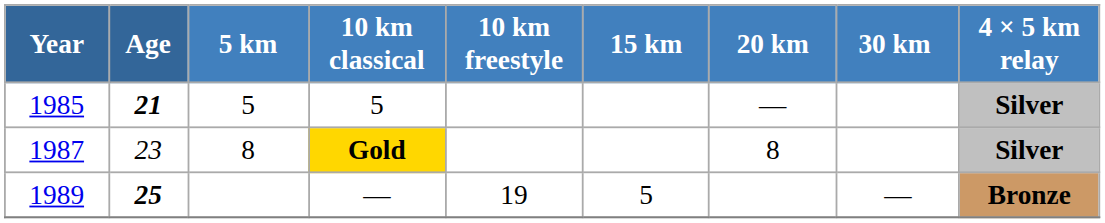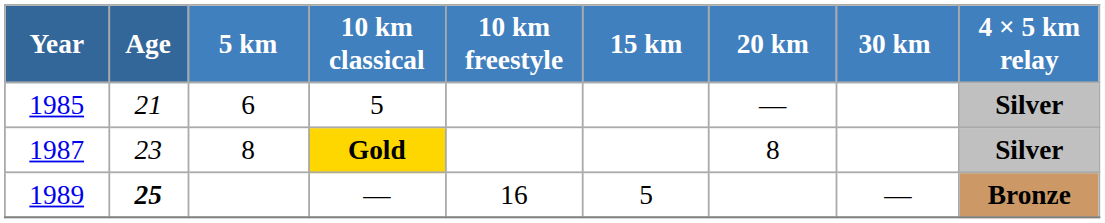1985 | Age: bold -> normal
1985 | 5 km: 5 -> 6
1989 | 10 km freestyle: 19 -> 16
